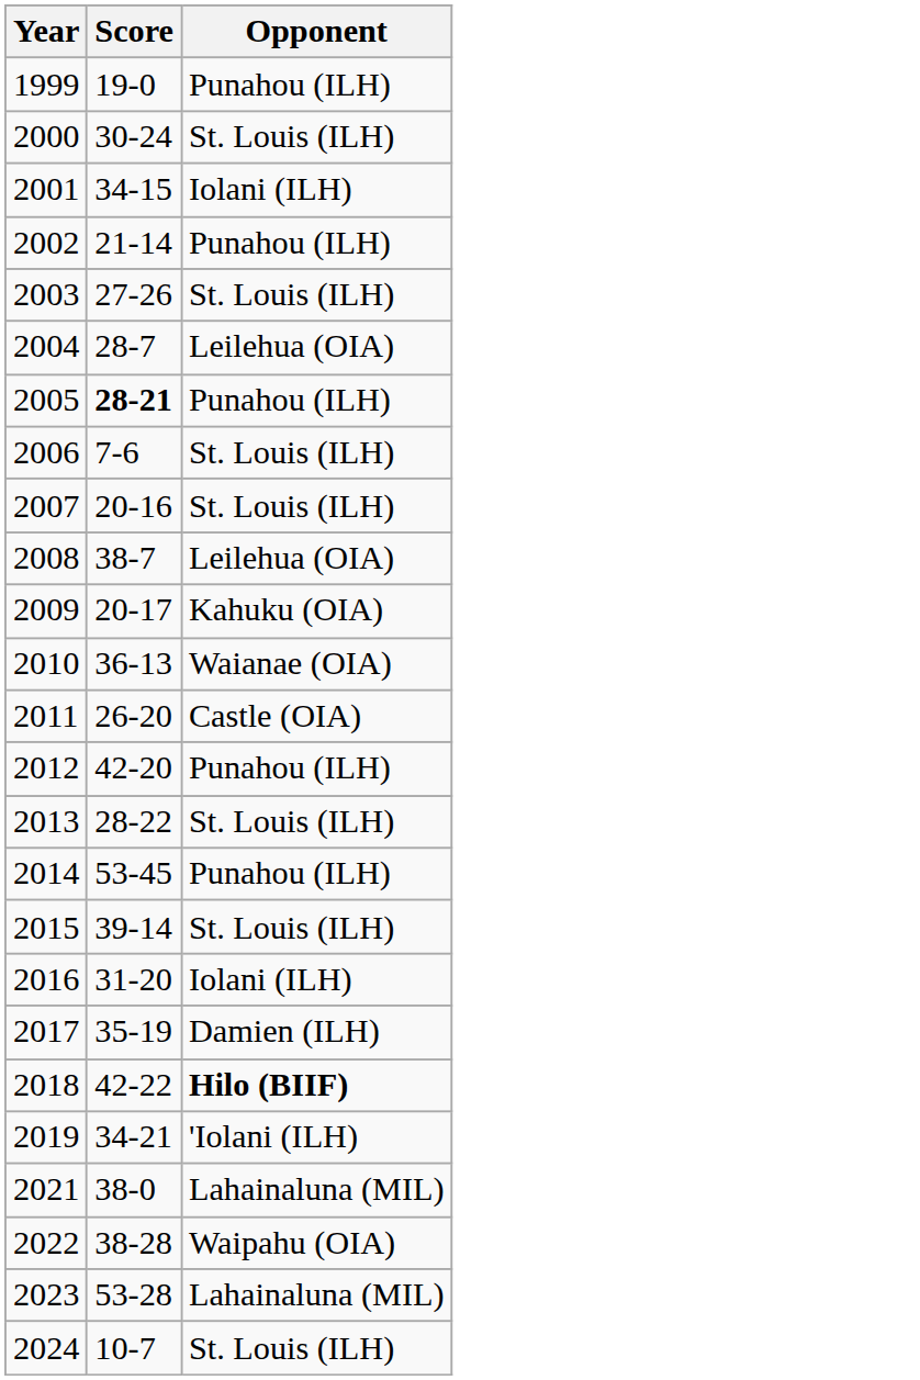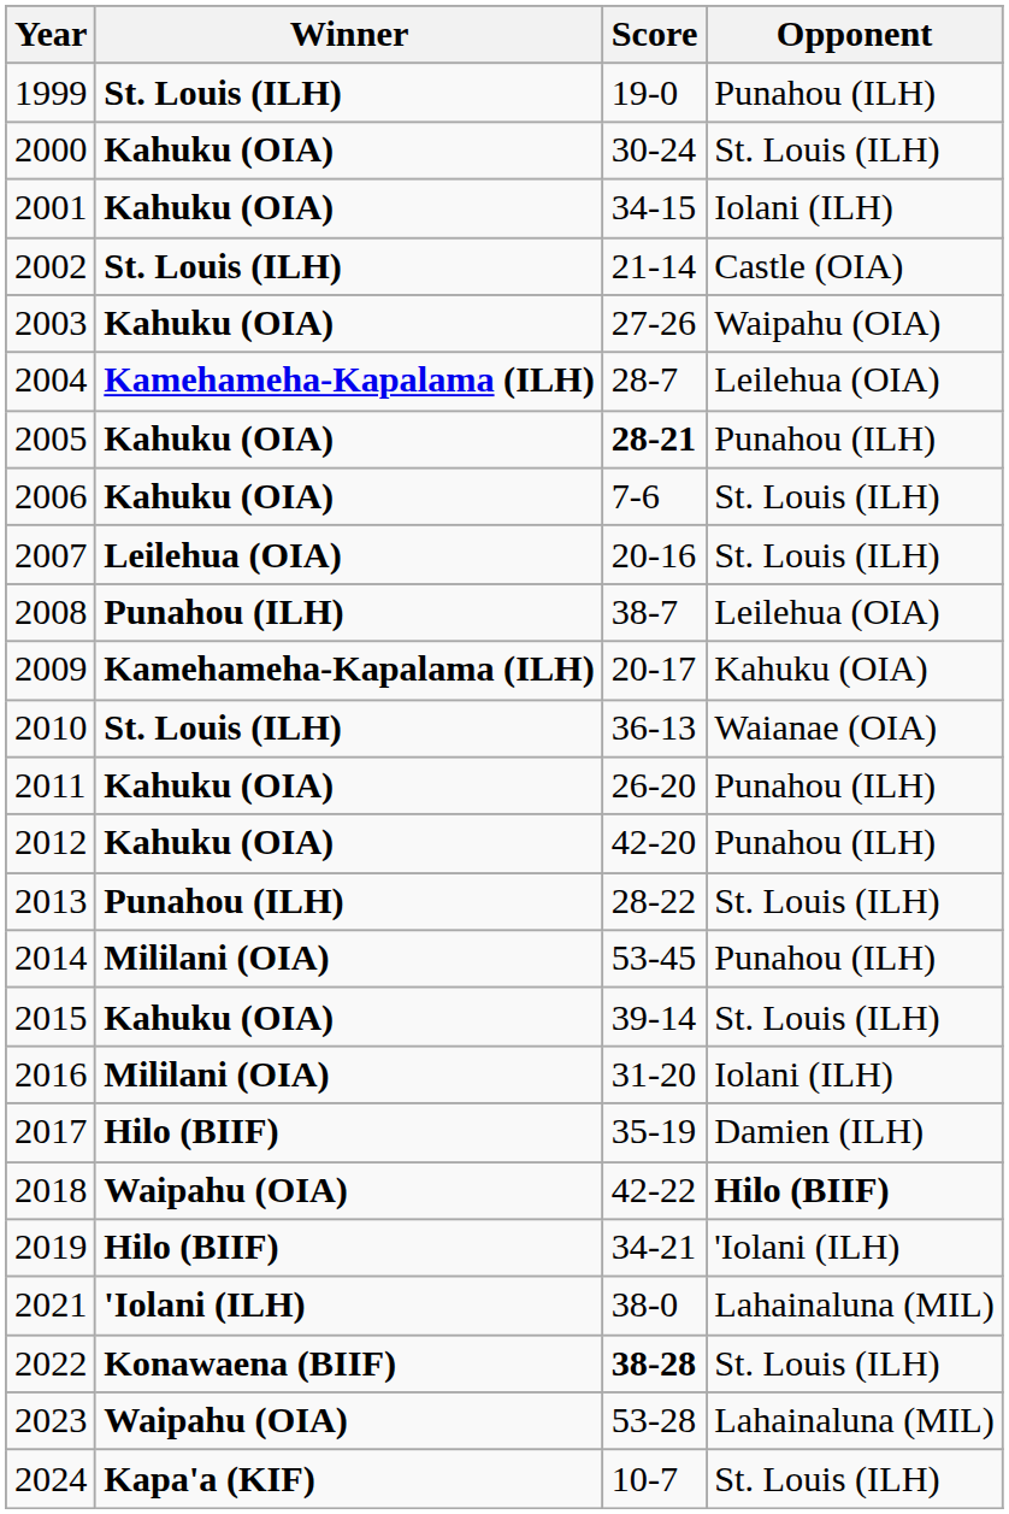+ column: Winner | St. Louis (ILH) | Kahuku (OIA) | Kahuku (OIA) | St. Louis (ILH) | Kahuku (OIA) | Kamehameha-Kapalama (ILH) | Kahuku (OIA) | Kahuku (OIA) | Leilehua (OIA) | Punahou (ILH) | Kamehameha-Kapalama (ILH) | St. Louis (ILH) | Kahuku (OIA) | Kahuku (OIA) | Punahou (ILH) | Mililani (OIA) | Kahuku (OIA) | Mililani (OIA) | Hilo (BIIF) | Waipahu (OIA) | Hilo (BIIF) | 'Iolani (ILH) | Konawaena (BIIF) | Waipahu (OIA) | Kapa'a (KIF)
2002 | Opponent: Punahou (ILH) -> Castle (OIA)
2003 | Opponent: St. Louis (ILH) -> Waipahu (OIA)
2011 | Opponent: Castle (OIA) -> Punahou (ILH)
2022 | Score: normal -> bold
2022 | Opponent: Waipahu (OIA) -> St. Louis (ILH)
